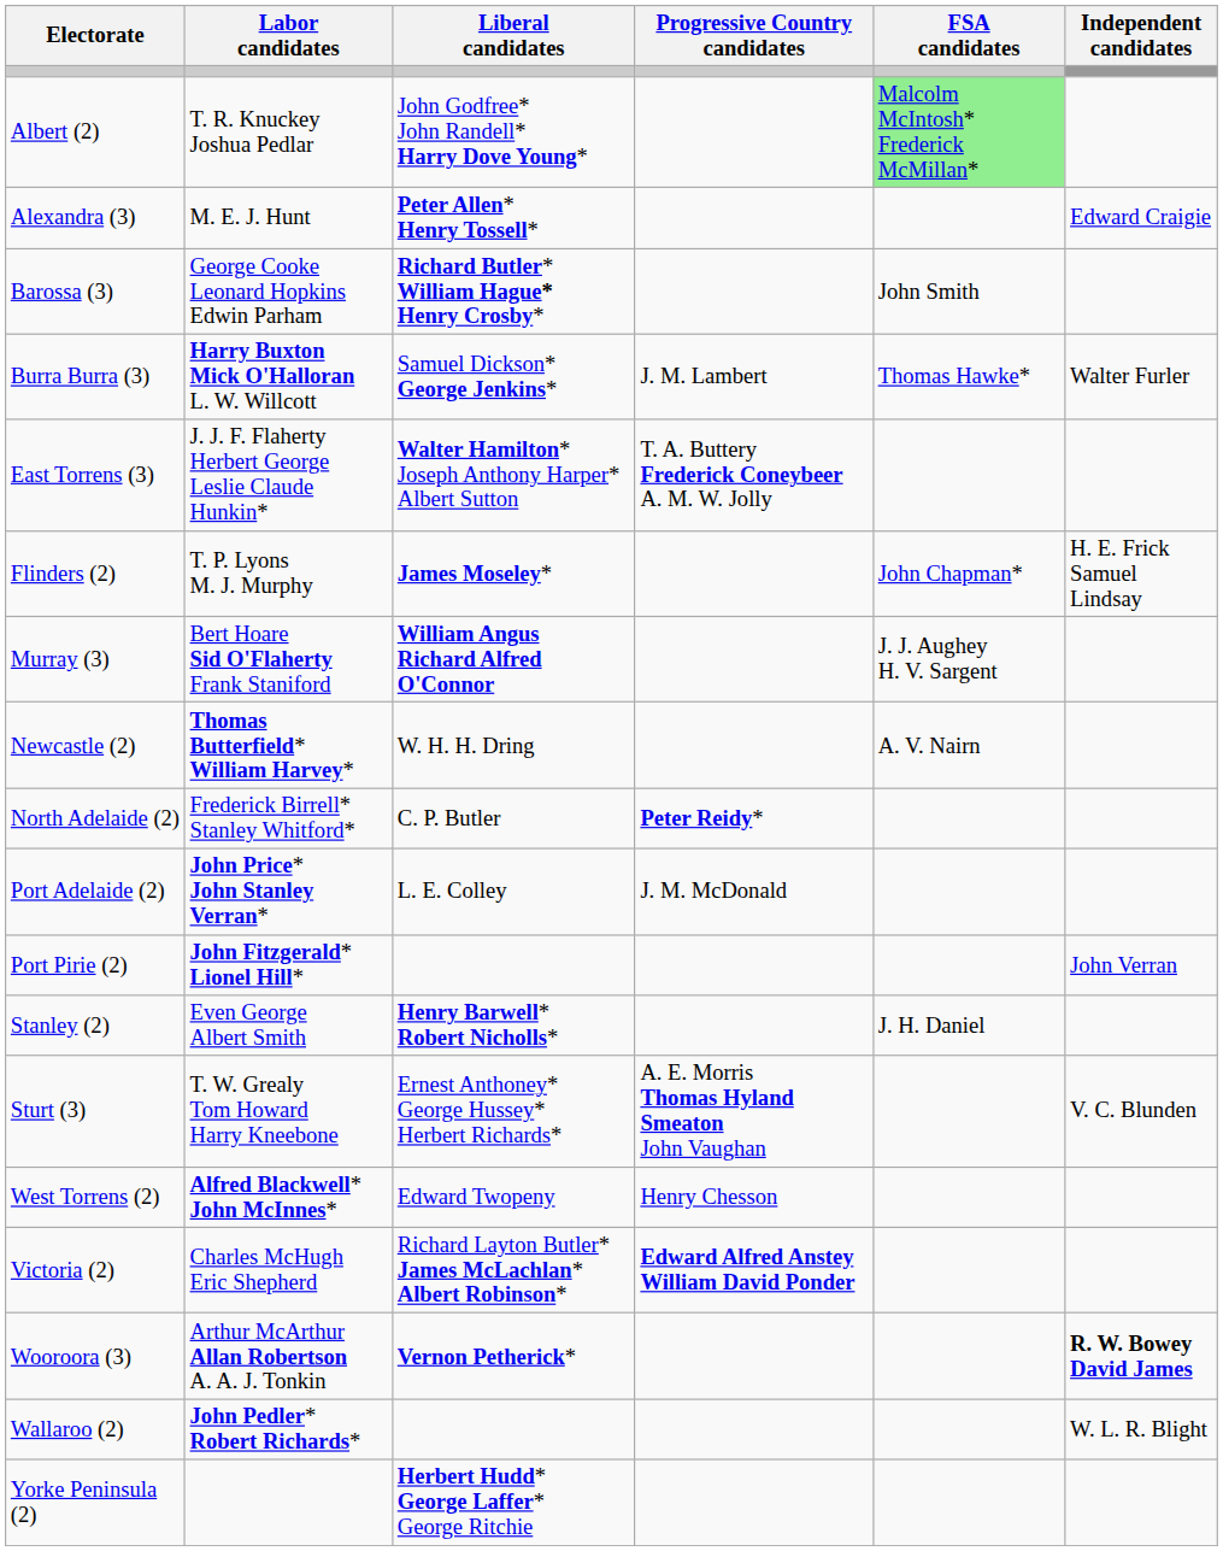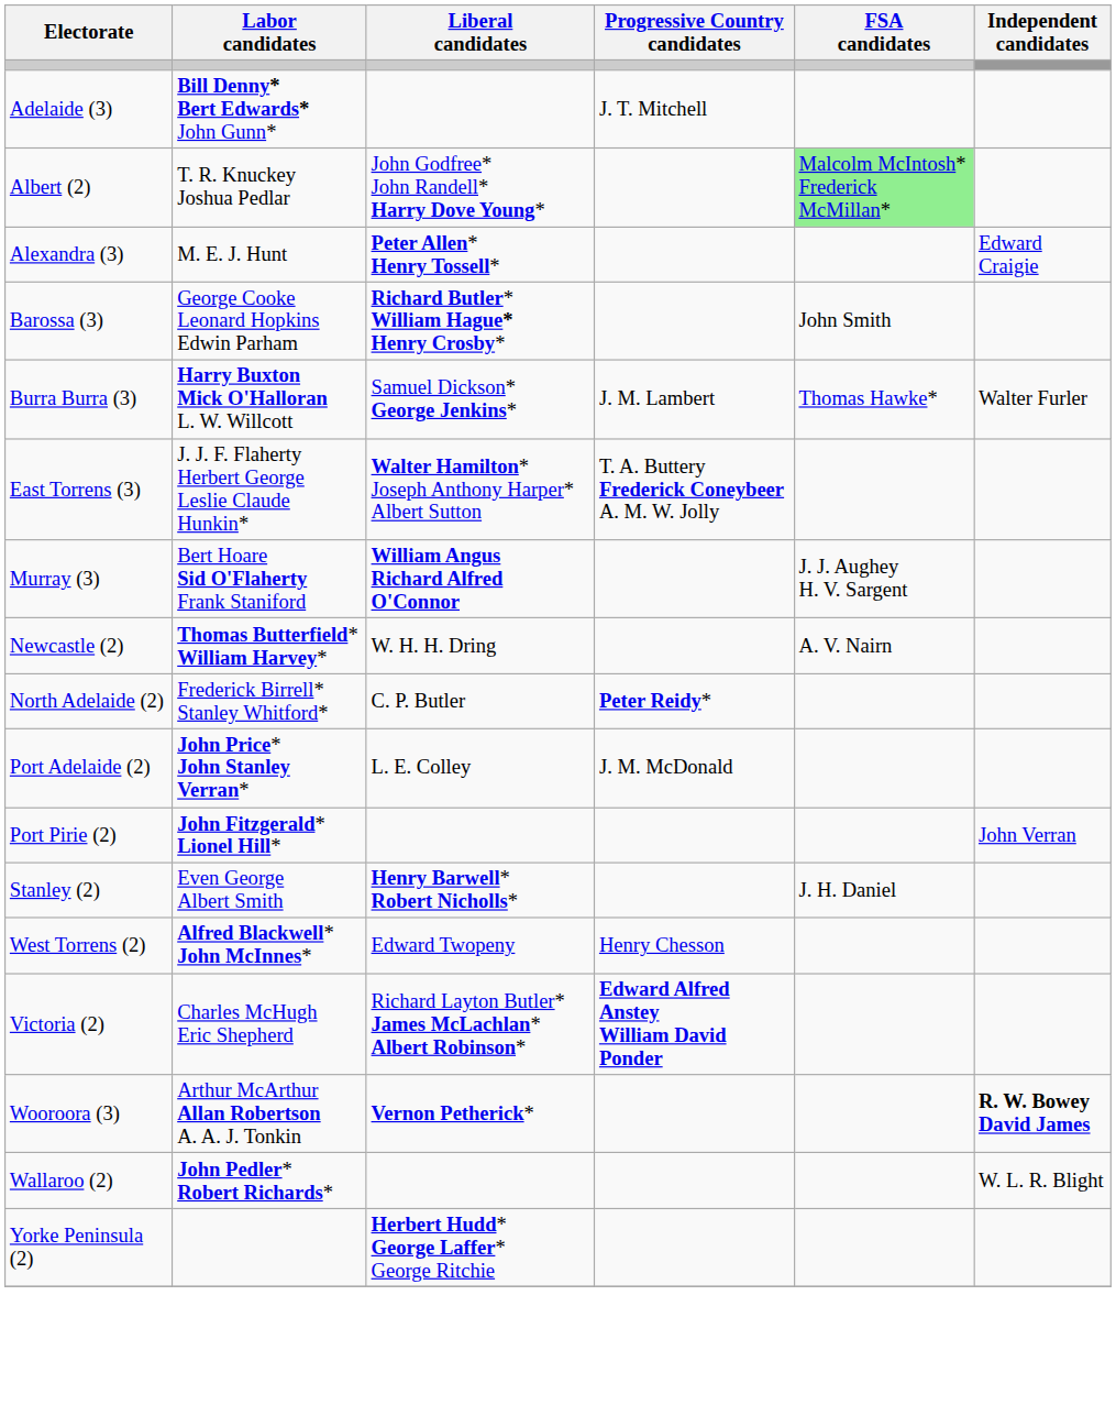+ row: Adelaide (3) | Bill Denny* Bert Edwards* John Gunn* | J. T. Mitchell
- row: Flinders (2) | T. P. Lyons M. J. Murphy | James Moseley* | John Chapman* | H. E. Frick Samuel Lindsay
- row: Sturt (3) | T. W. Grealy Tom Howard Harry Kneebone | Ernest Anthoney* George Hussey* Herbert Richards* | A. E. Morris Thomas Hyland Smeaton John Vaughan | V. C. Blunden
